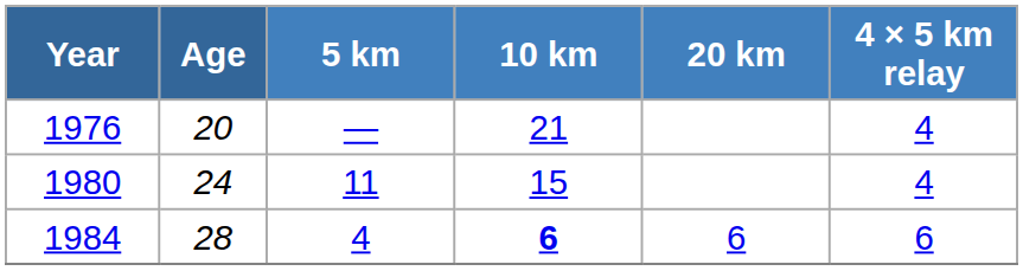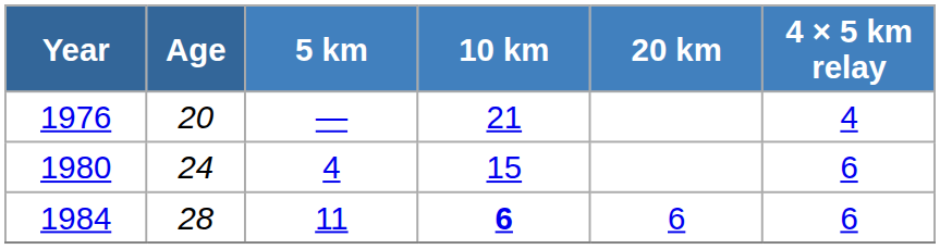1980 | 5 km: 11 -> 4
1980 | 4 × 5 km relay: 4 -> 6
1984 | 5 km: 4 -> 11
